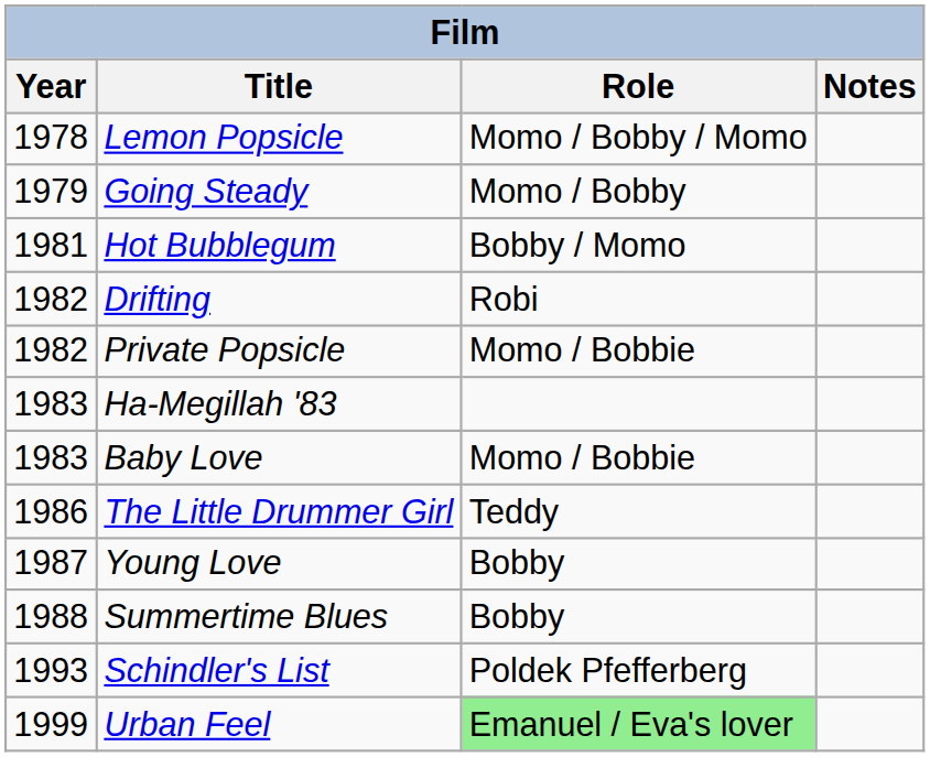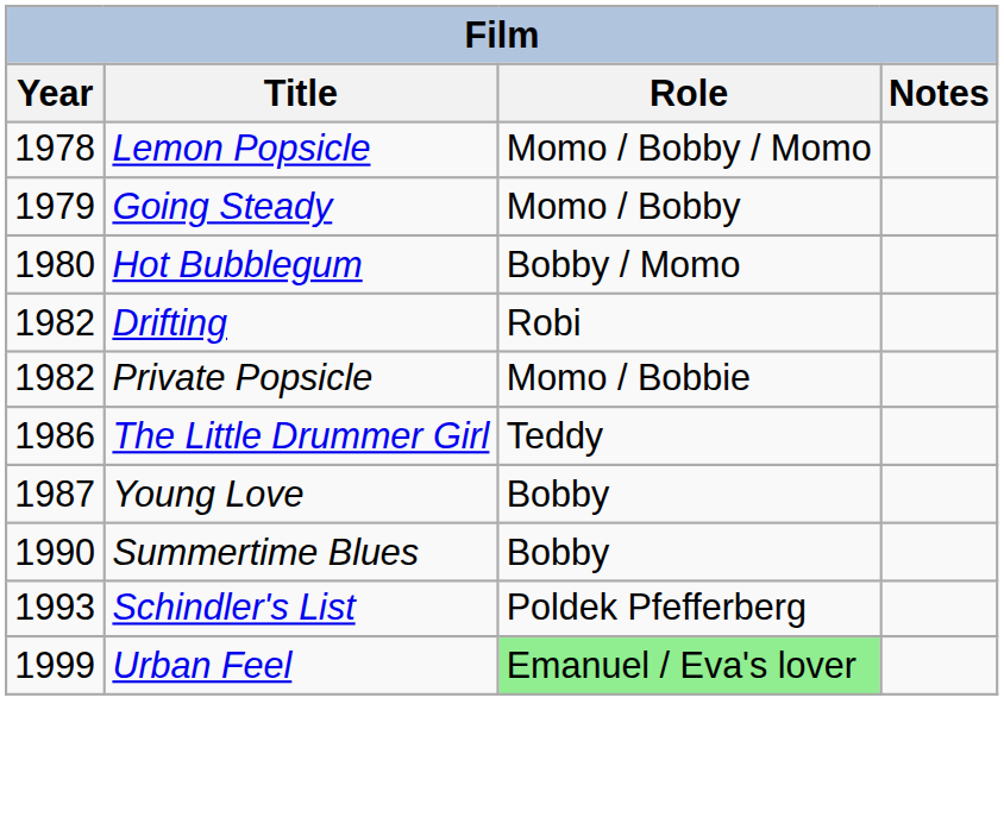Hot Bubblegum | Year: 1981 -> 1980
- row: 1983 | Ha-Megillah '83
- row: 1983 | Baby Love | Momo / Bobbie
Summertime Blues | Year: 1988 -> 1990
